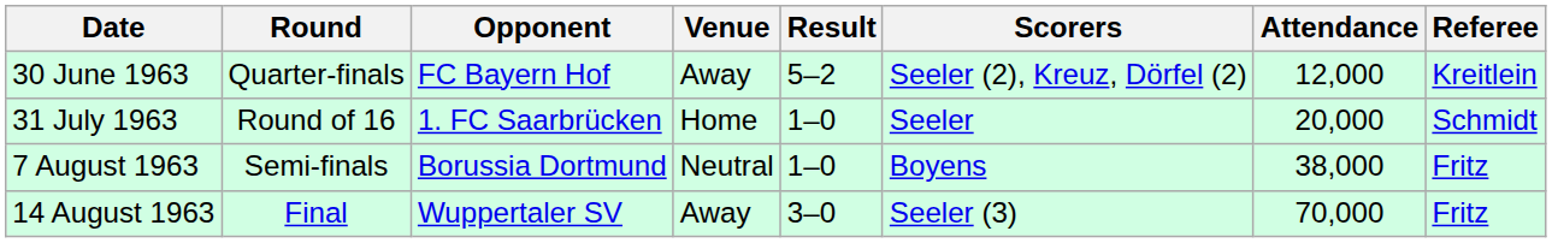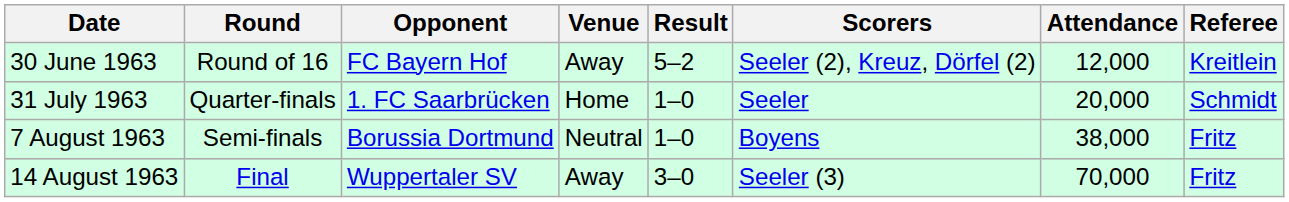30 June 1963 | Round: Quarter-finals -> Round of 16
31 July 1963 | Round: Round of 16 -> Quarter-finals
